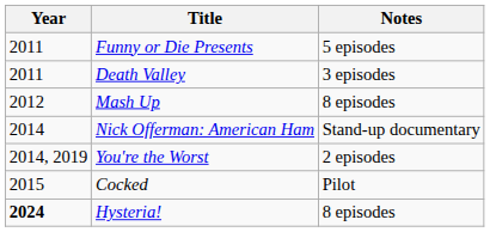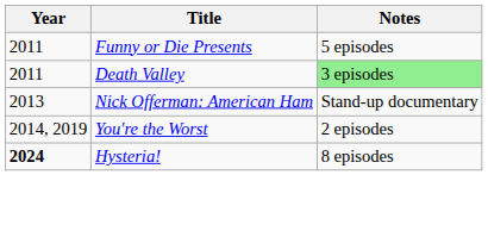Death Valley | Notes: no background -> lightgreen background
- row: 2012 | Mash Up | 8 episodes
Nick Offerman: American Ham | Year: 2014 -> 2013
- row: 2015 | Cocked | Pilot
